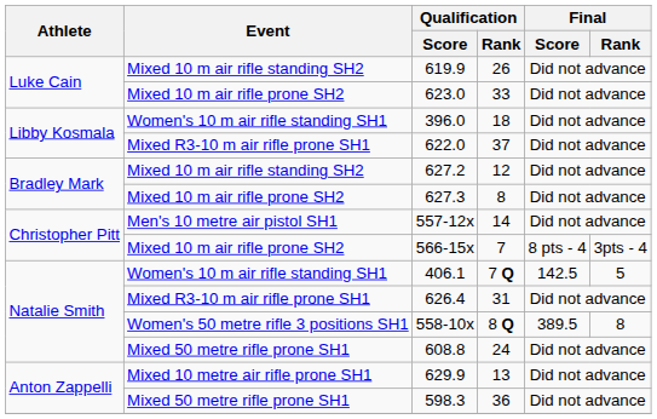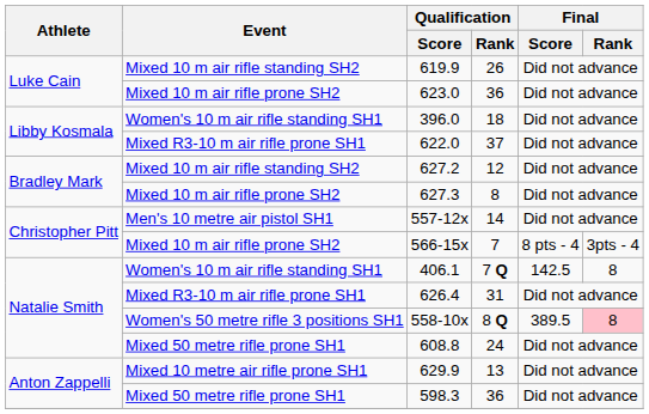623.0 | Qualification / Rank: 33 -> 36
406.1 | Final / Rank: 5 -> 8
558-10x | Final / Rank: no background -> pink background
